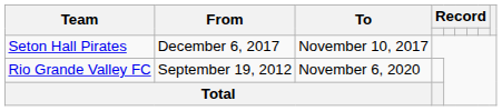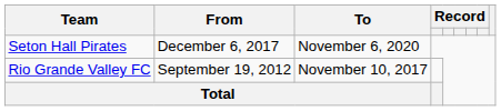Seton Hall Pirates | To: November 10, 2017 -> November 6, 2020
Rio Grande Valley FC | To: November 6, 2020 -> November 10, 2017
